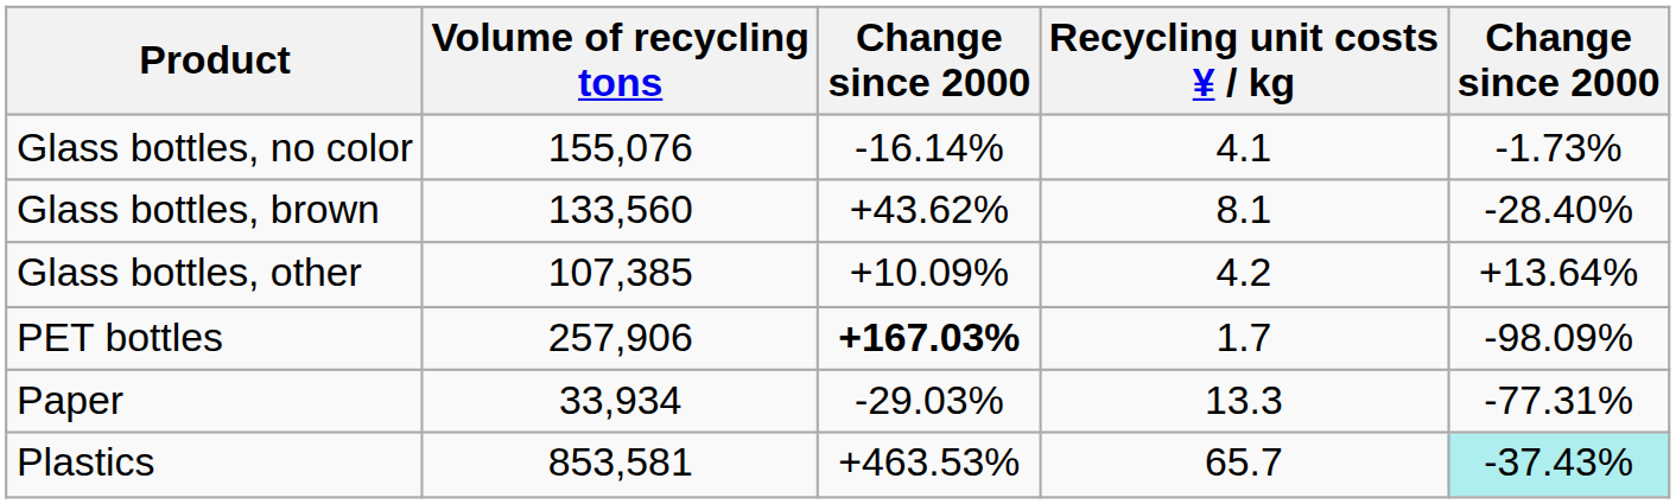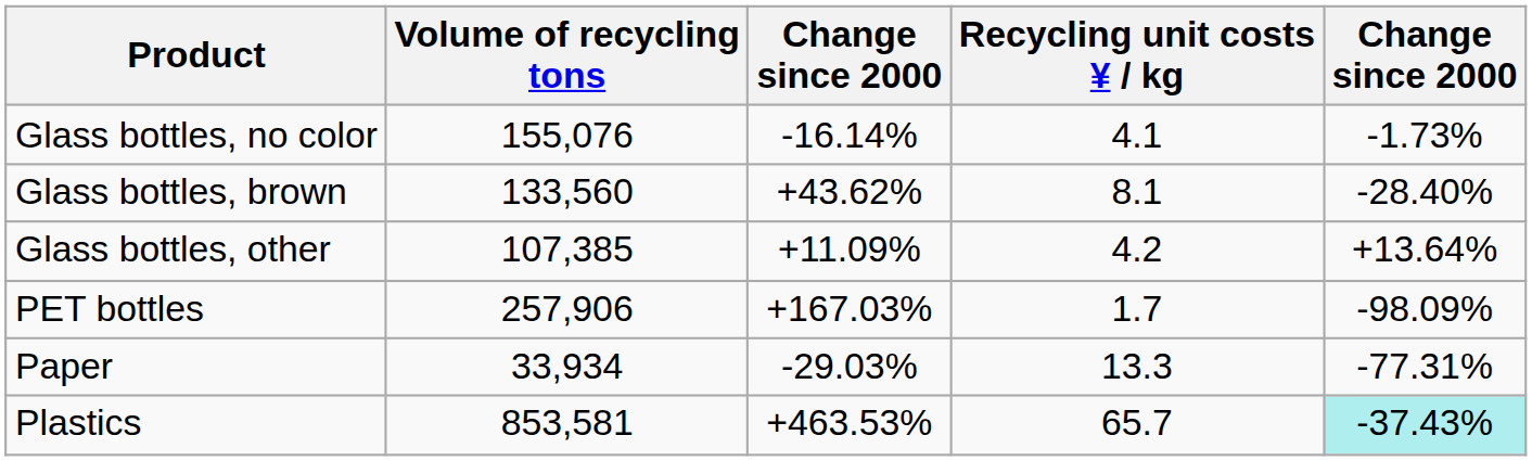Glass bottles, other | column 3: +10.09% -> +11.09%
PET bottles | column 3: bold -> normal
